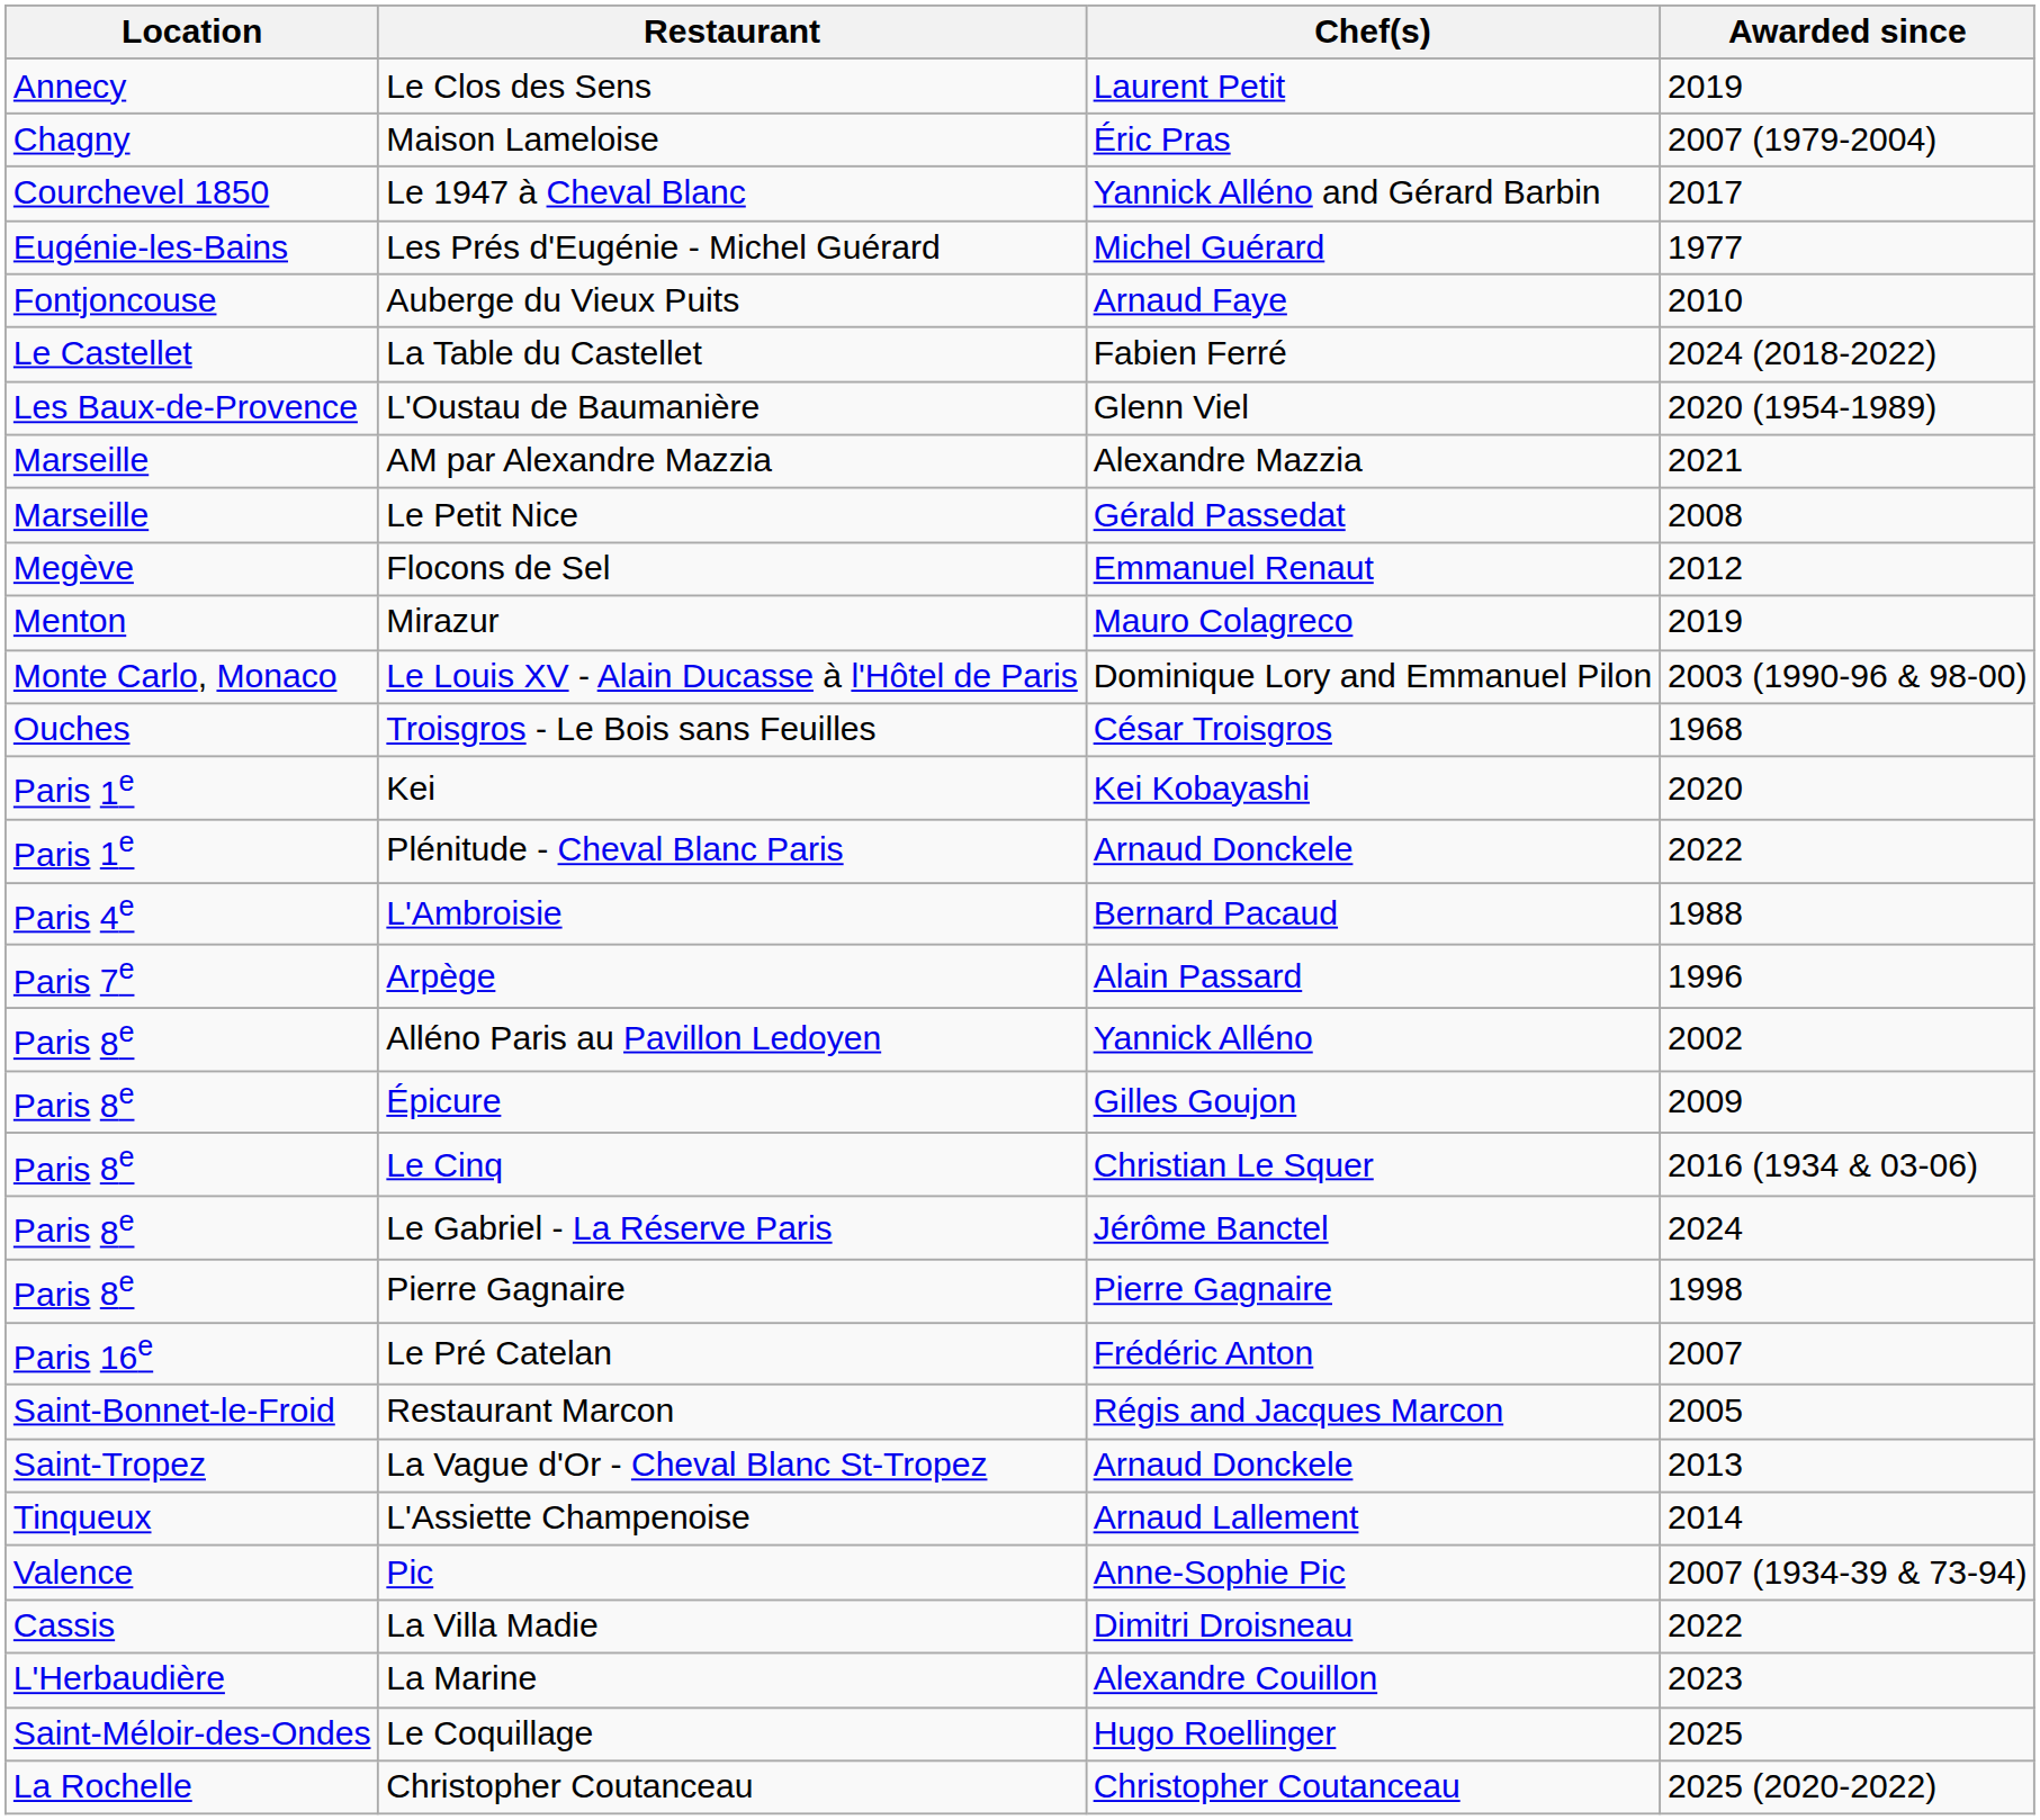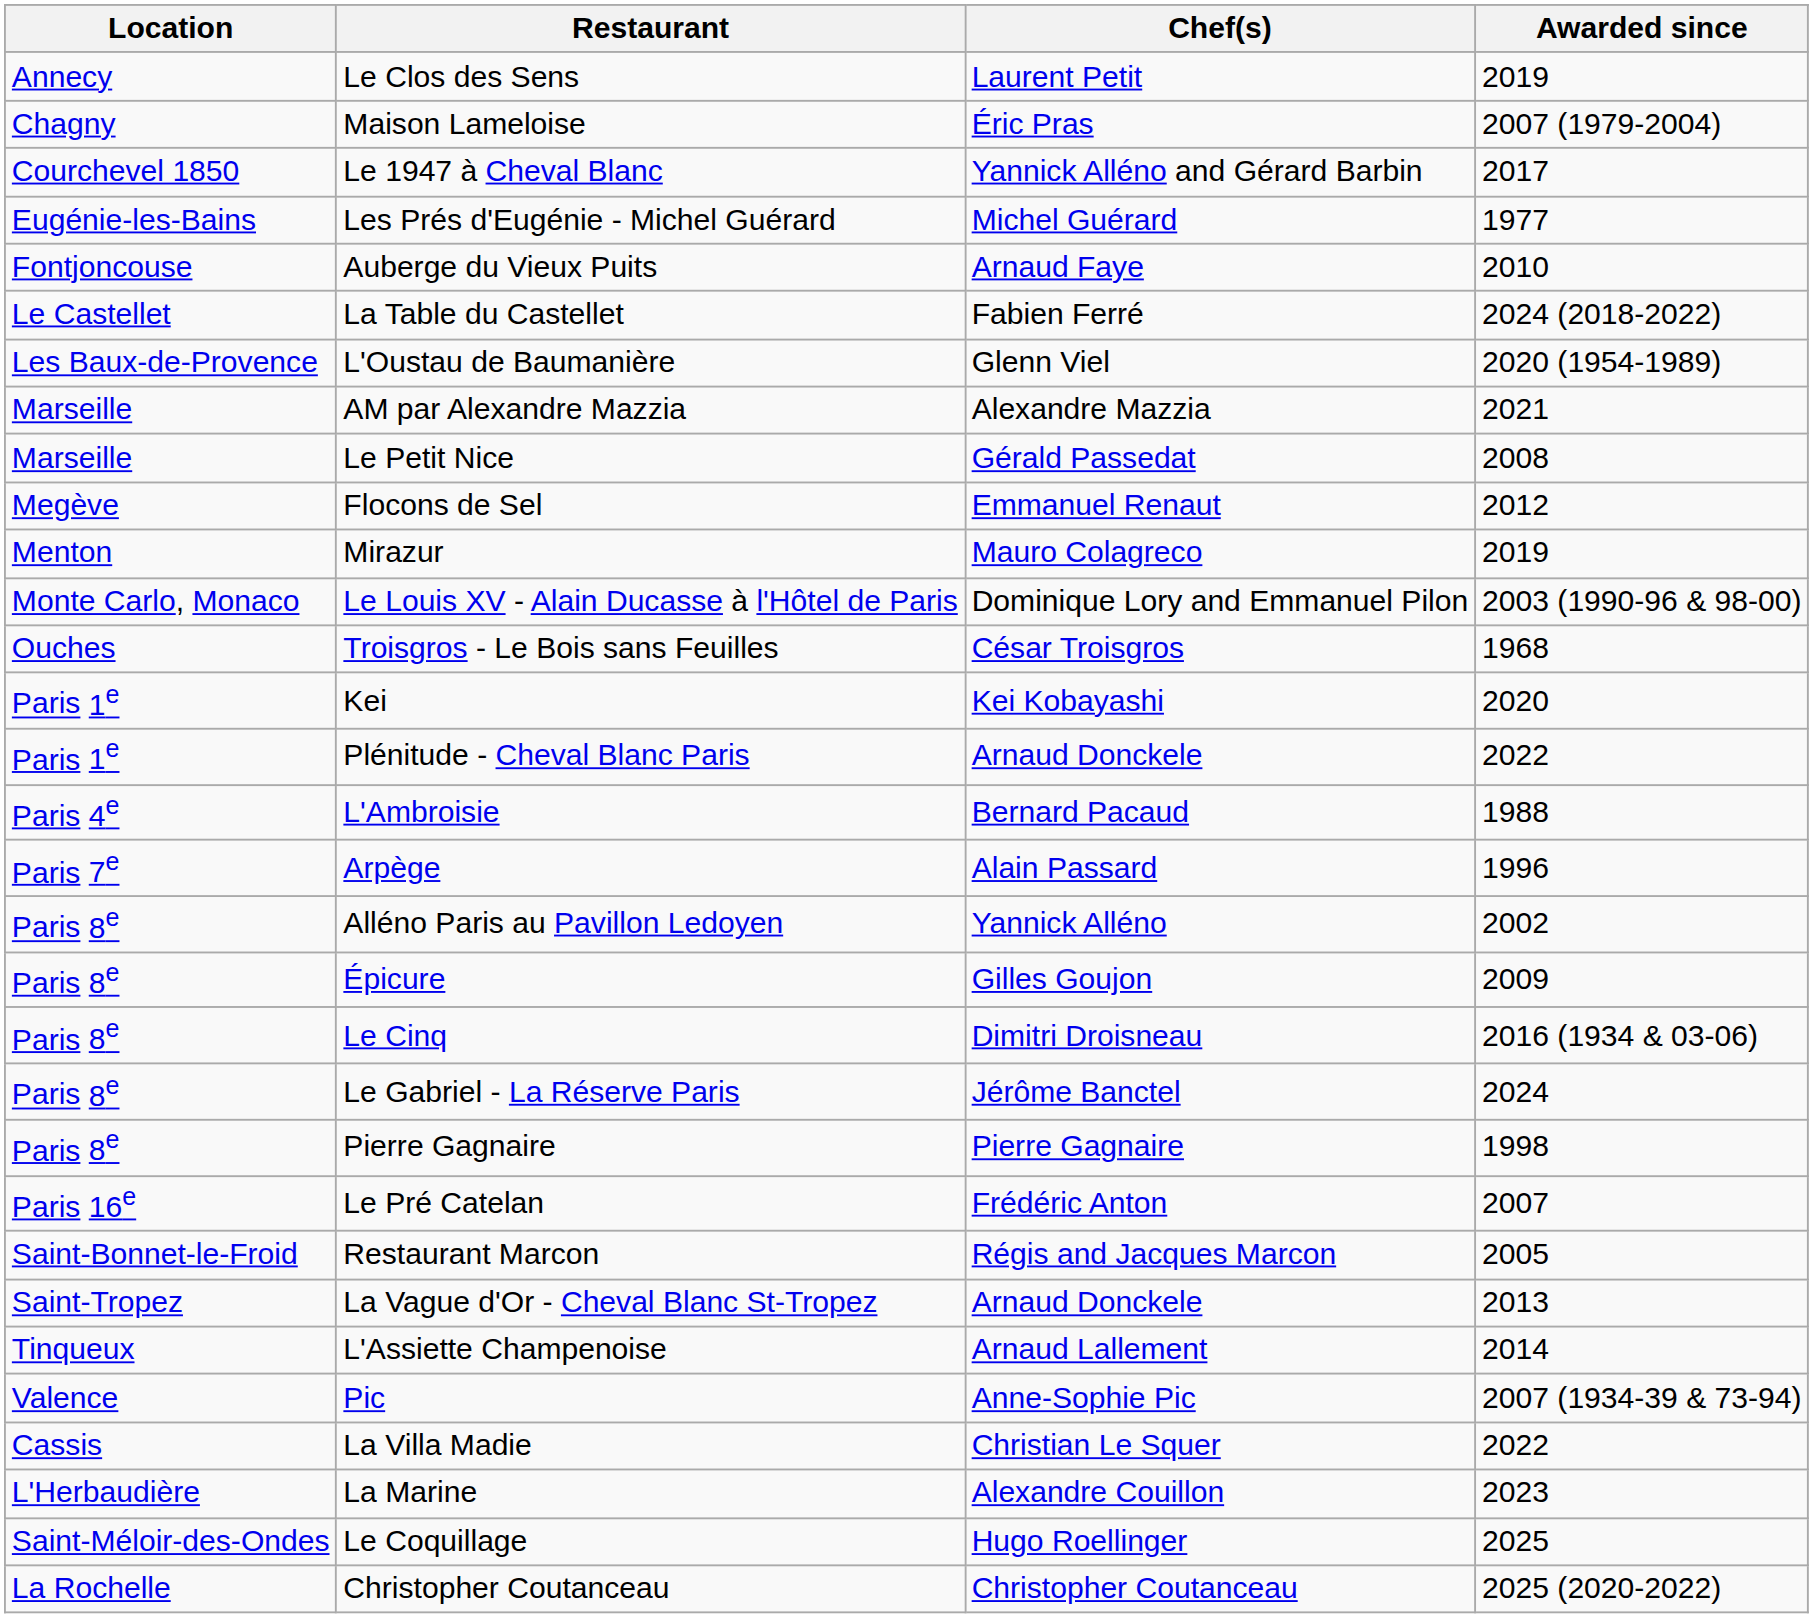Le Cinq | Chef(s): Christian Le Squer -> Dimitri Droisneau
La Villa Madie | Chef(s): Dimitri Droisneau -> Christian Le Squer
